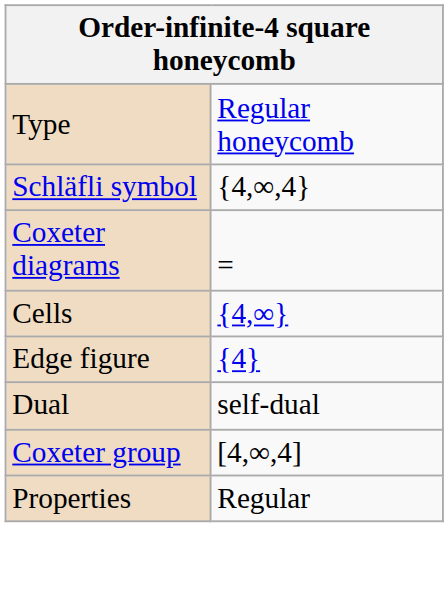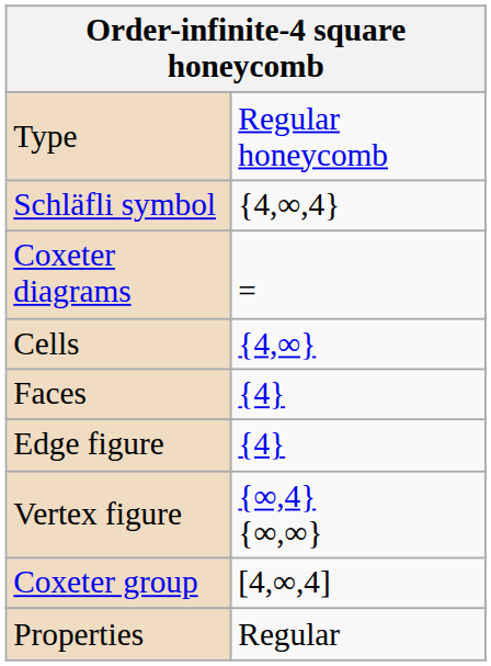+ row: Faces | {4}
+ row: Vertex figure | {∞,4} {∞,∞}
- row: Dual | self-dual
